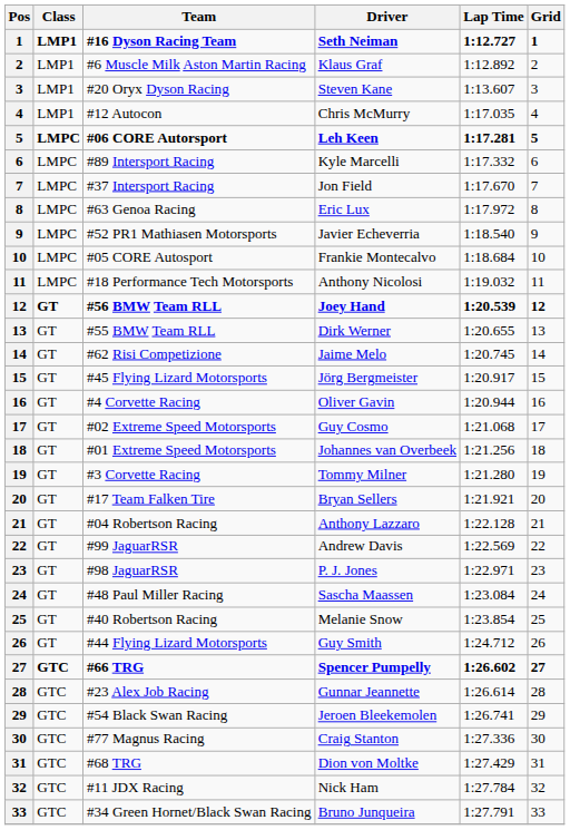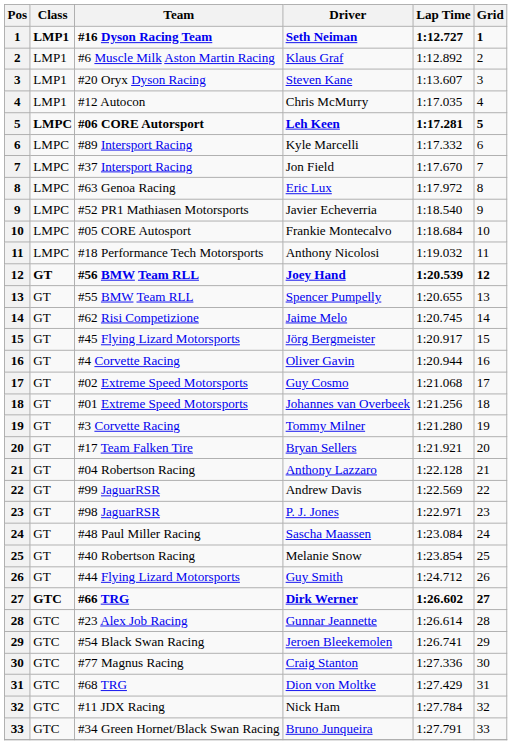#55 BMW Team RLL | Driver: Dirk Werner -> Spencer Pumpelly
#66 TRG | Driver: Spencer Pumpelly -> Dirk Werner
